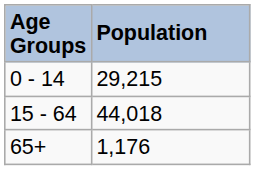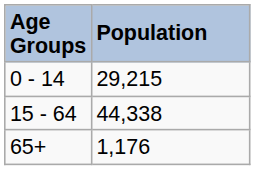15 - 64 | Population: 44,018 -> 44,338
